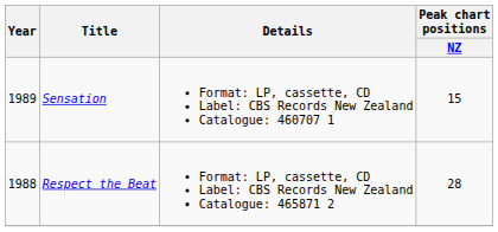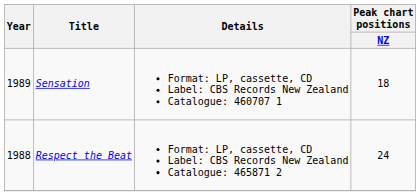Sensation | Peak chart positions / NZ: 15 -> 18
Respect the Beat | Peak chart positions / NZ: 28 -> 24
